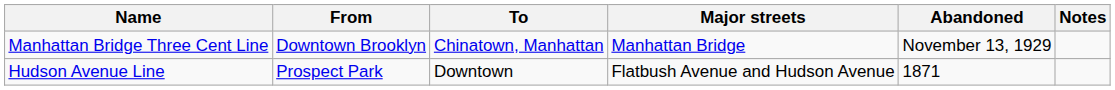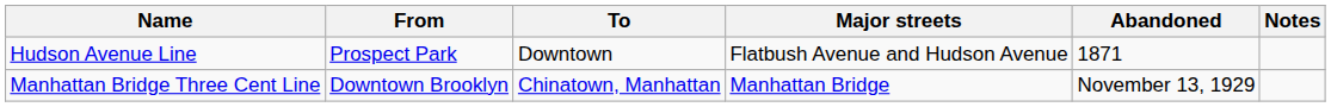rows swapped: Manhattan Bridge Three Cent Line <-> Hudson Avenue Line
